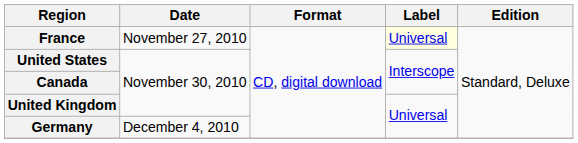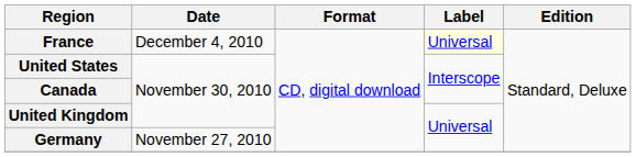France | Date: November 27, 2010 -> December 4, 2010
Germany | Date: December 4, 2010 -> November 27, 2010
